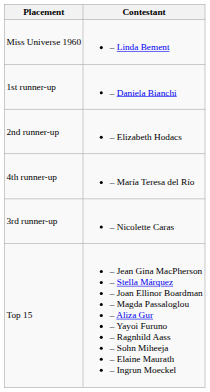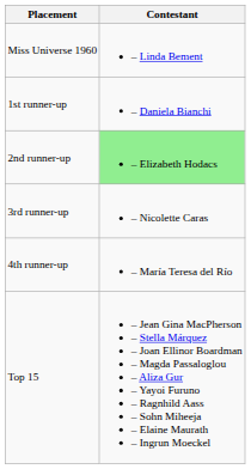2nd runner-up | Contestant: no background -> lightgreen background
rows swapped: 3rd runner-up <-> 4th runner-up
